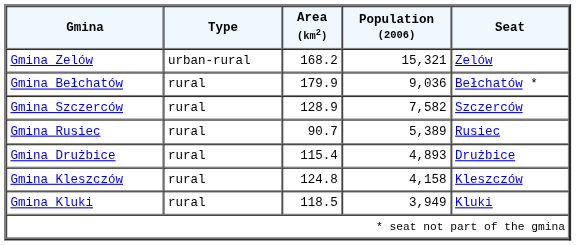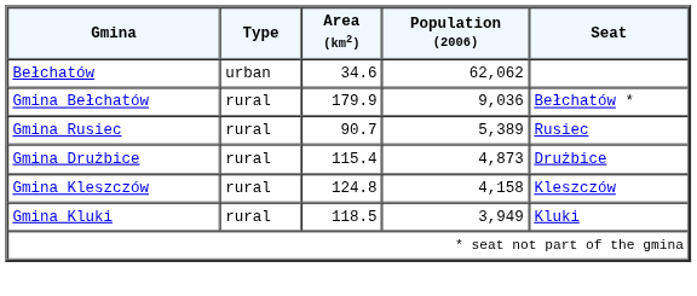+ row: Bełchatów | urban | 34.6 | 62,062
- row: Gmina Zelów | urban-rural | 168.2 | 15,321 | Zelów
- row: Gmina Szczerców | rural | 128.9 | 7,582 | Szczerców
Gmina Drużbice | Population (2006): 4,893 -> 4,873
